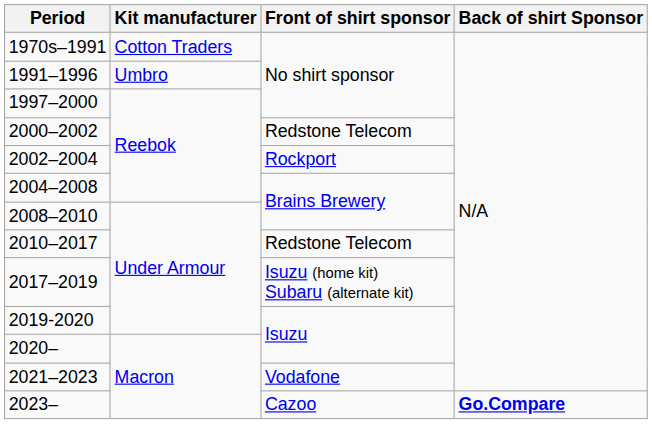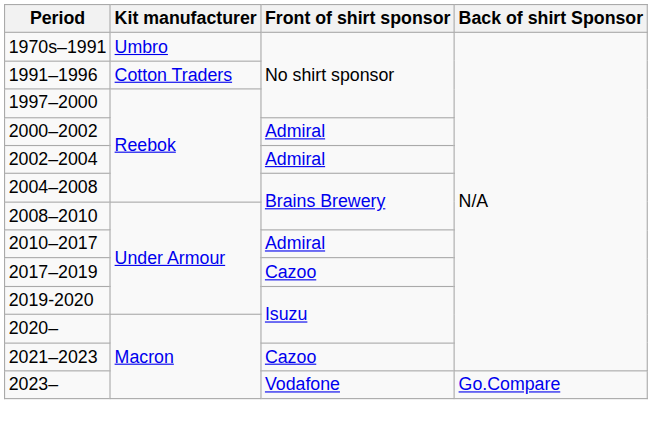1970s–1991 | Kit manufacturer: Cotton Traders -> Umbro
1991–1996 | Kit manufacturer: Umbro -> Cotton Traders
2000–2002 | Front of shirt sponsor: Redstone Telecom -> Admiral
2002–2004 | Front of shirt sponsor: Rockport -> Admiral
2010–2017 | Front of shirt sponsor: Redstone Telecom -> Admiral
2017–2019 | Front of shirt sponsor: Isuzu (home kit) Subaru (alternate kit) -> Cazoo
2021–2023 | Front of shirt sponsor: Vodafone -> Cazoo
2023– | Front of shirt sponsor: Cazoo -> Vodafone
2023– | Back of shirt Sponsor: bold -> normal
